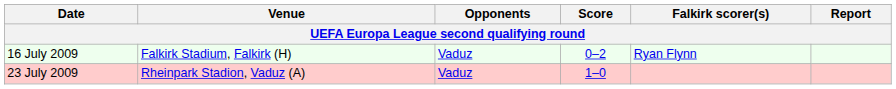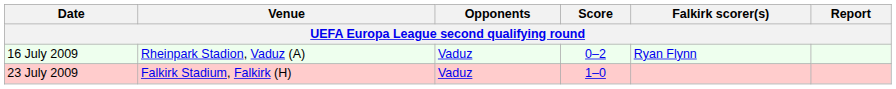16 July 2009 | Venue: Falkirk Stadium, Falkirk (H) -> Rheinpark Stadion, Vaduz (A)
23 July 2009 | Venue: Rheinpark Stadion, Vaduz (A) -> Falkirk Stadium, Falkirk (H)
